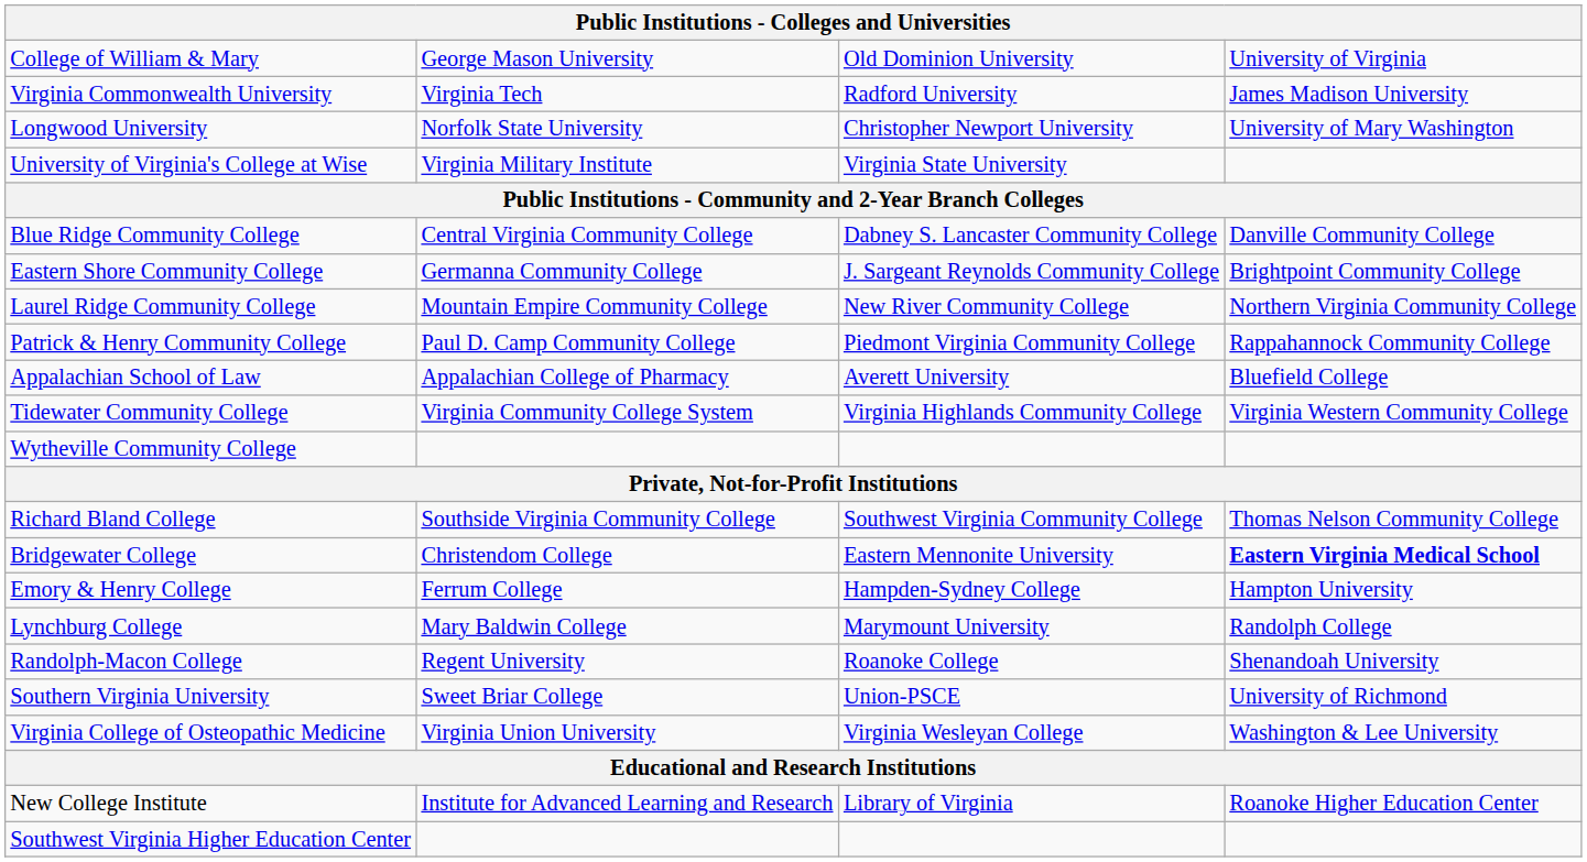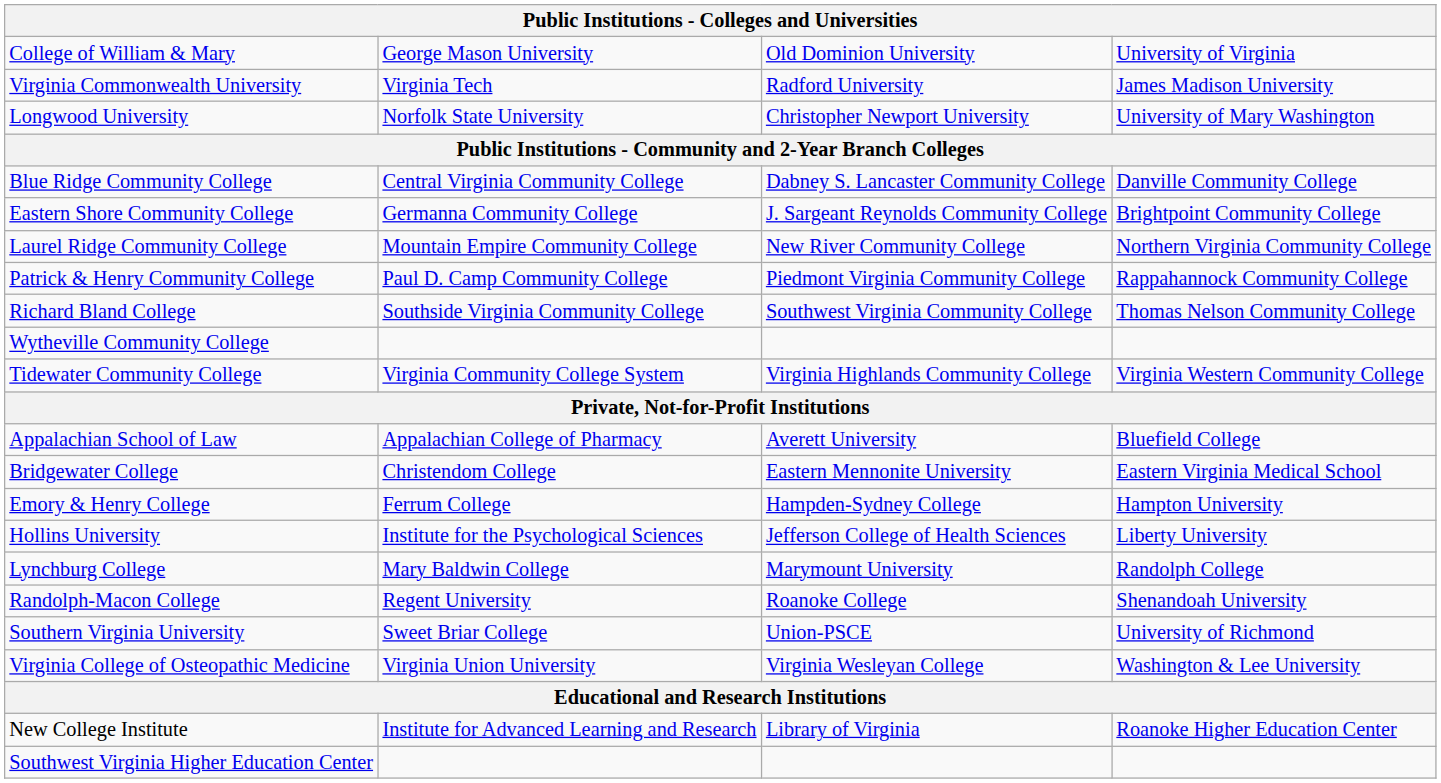- row: University of Virginia's College at Wise | Virginia Military Institute | Virginia State University
rows swapped: Richard Bland College <-> Appalachian School of Law
rows swapped: Tidewater Community College <-> Wytheville Community College
Bridgewater College | column 4: bold -> normal
+ row: Hollins University | Institute for the Psychological Sciences | Jefferson College of Health Sciences | Liberty University
